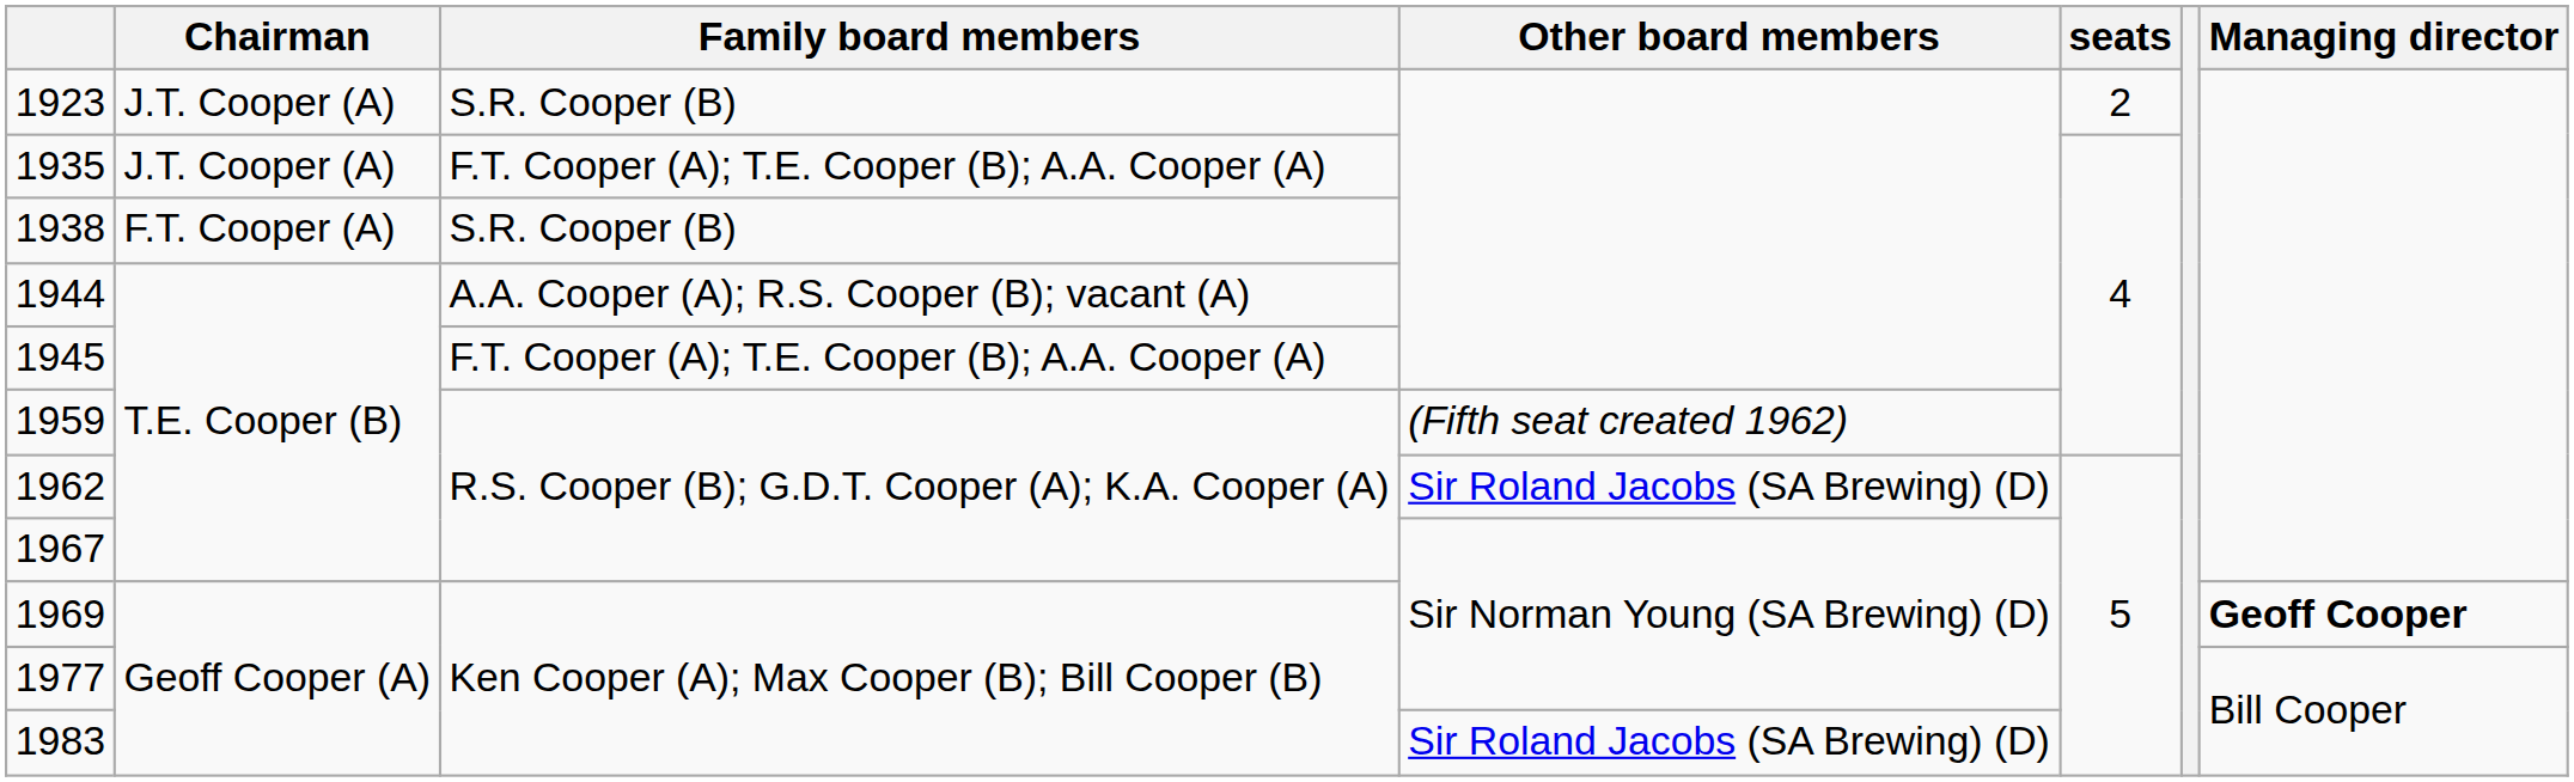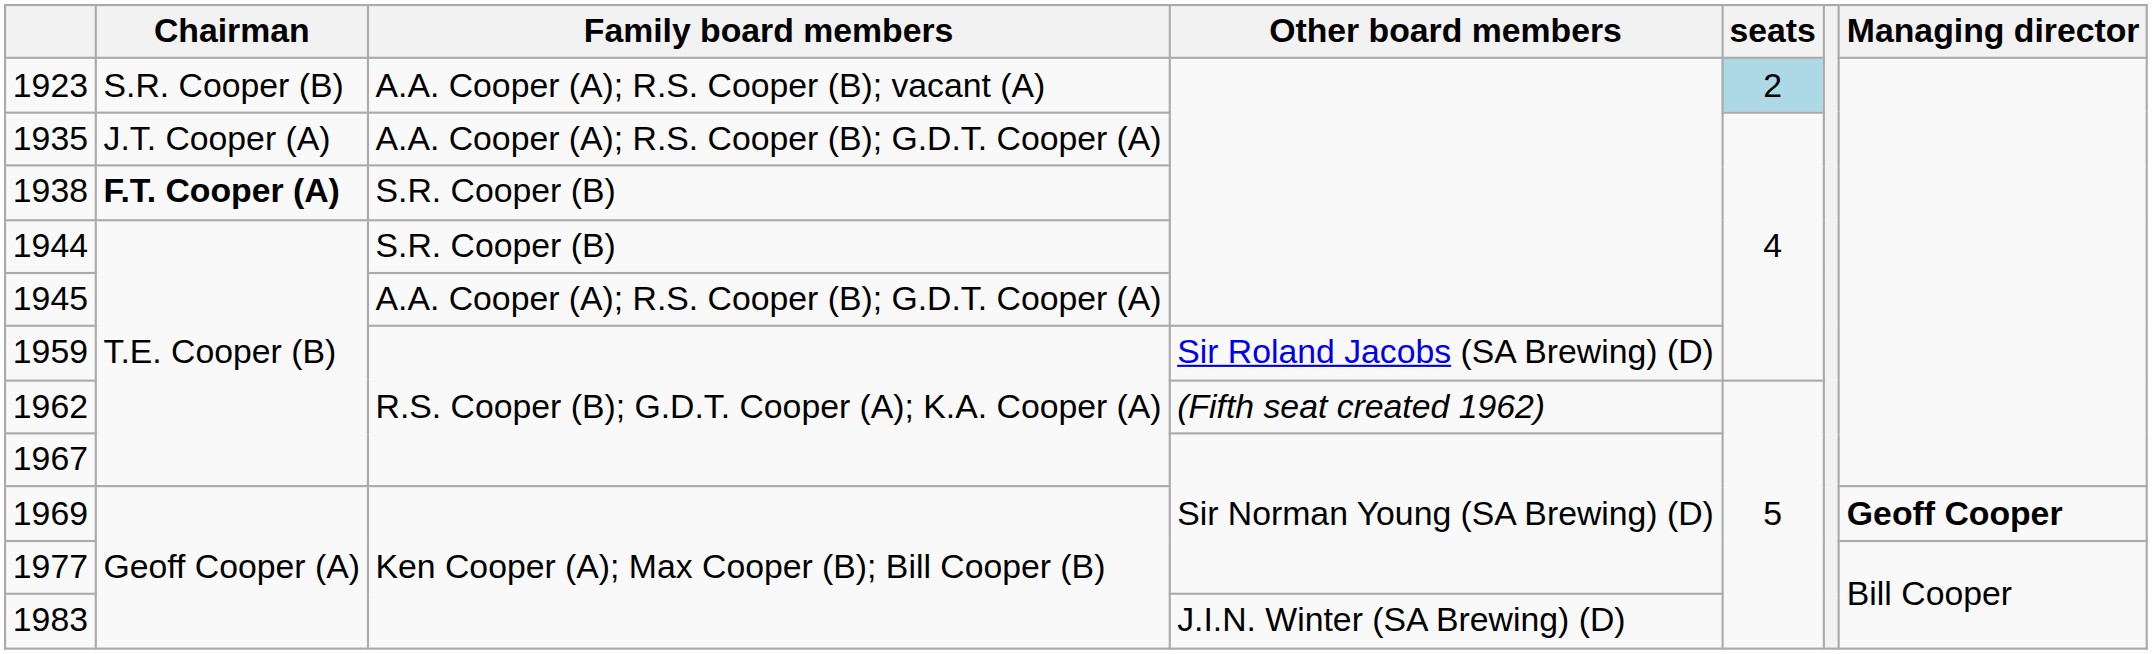1923 | Chairman: J.T. Cooper (A) -> S.R. Cooper (B)
1923 | Family board members: S.R. Cooper (B) -> A.A. Cooper (A); R.S. Cooper (B); vacant (A)
1923 | seats: no background -> lightblue background
1935 | Family board members: F.T. Cooper (A); T.E. Cooper (B); A.A. Cooper (A) -> A.A. Cooper (A); R.S. Cooper (B); G.D.T. Cooper (A)
1938 | Chairman: normal -> bold
1944 | Family board members: A.A. Cooper (A); R.S. Cooper (B); vacant (A) -> S.R. Cooper (B)
1945 | Family board members: F.T. Cooper (A); T.E. Cooper (B); A.A. Cooper (A) -> A.A. Cooper (A); R.S. Cooper (B); G.D.T. Cooper (A)
1959 | Other board members: (Fifth seat created 1962) -> Sir Roland Jacobs (SA Brewing) (D)
1962 | Other board members: Sir Roland Jacobs (SA Brewing) (D) -> (Fifth seat created 1962)
1983 | Other board members: Sir Roland Jacobs (SA Brewing) (D) -> J.I.N. Winter (SA Brewing) (D)
